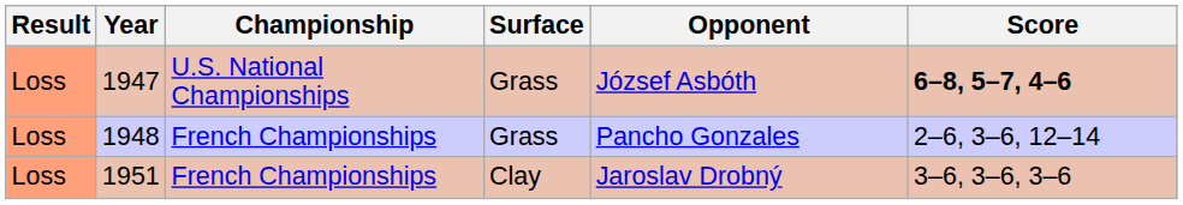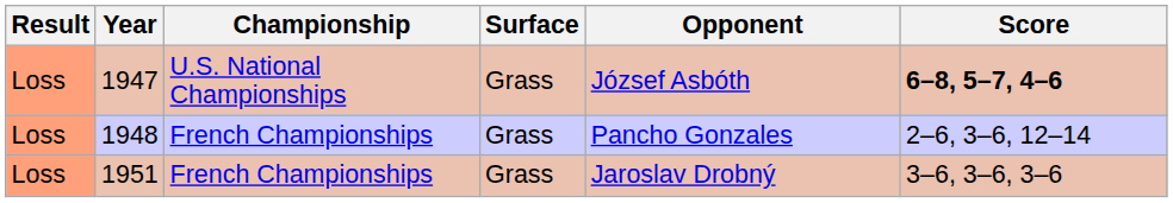1951 | Surface: Clay -> Grass
